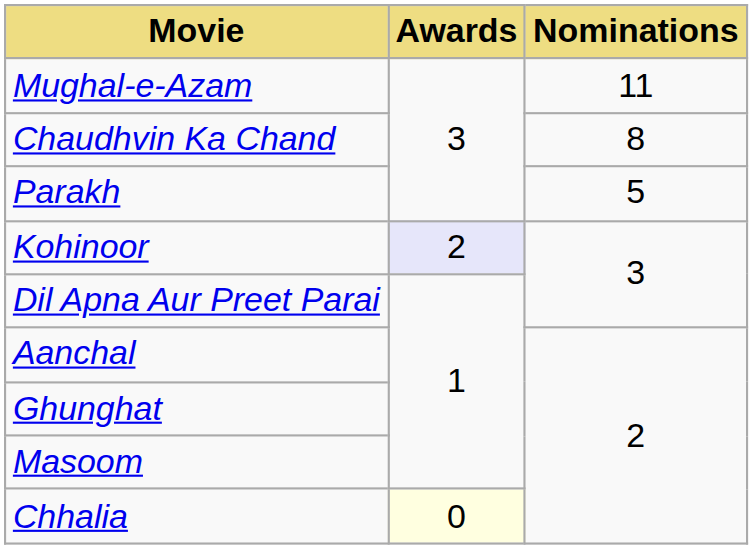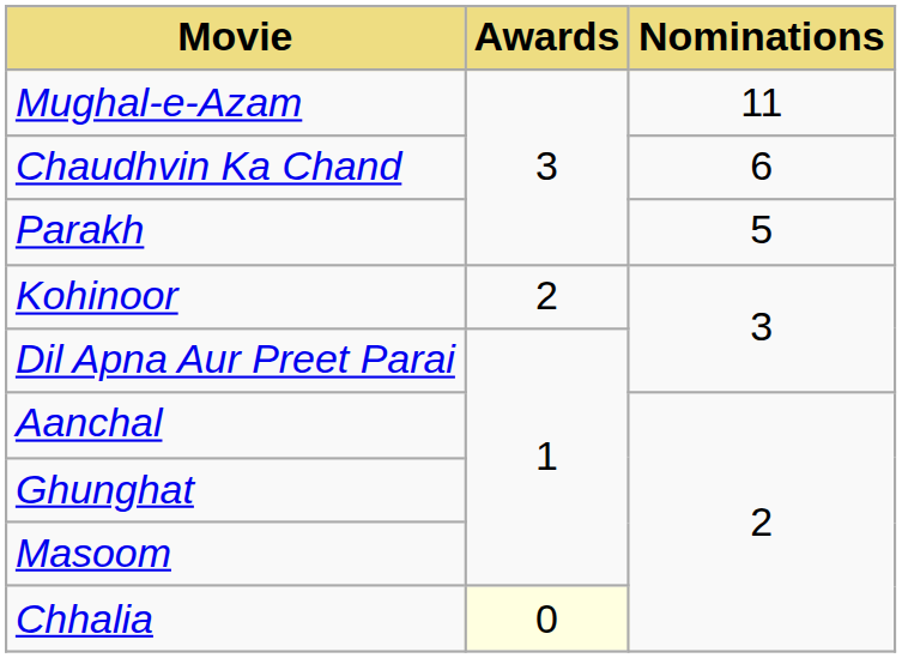Chaudhvin Ka Chand | Nominations: 8 -> 6
Kohinoor | Awards: lavender background -> no background
